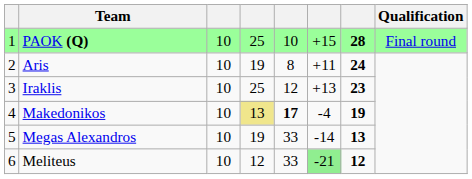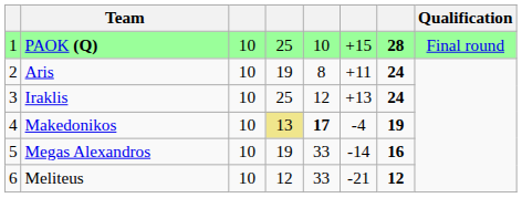Iraklis | column 7: 23 -> 24
Megas Alexandros | column 7: 13 -> 16
Meliteus | column 6: lightgreen background -> no background
